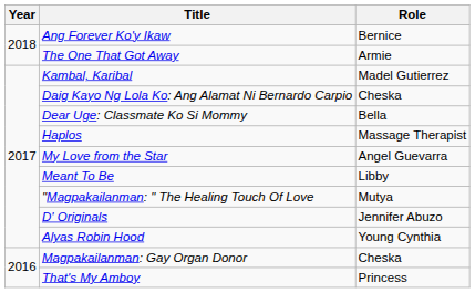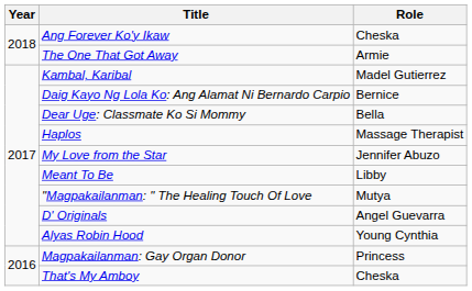Ang Forever Ko'y Ikaw | Role: Bernice -> Cheska
Daig Kayo Ng Lola Ko: Ang Alamat Ni Bernardo Carpio | Role: Cheska -> Bernice
My Love from the Star | Role: Angel Guevarra -> Jennifer Abuzo
D' Originals | Role: Jennifer Abuzo -> Angel Guevarra
Magpakailanman: Gay Organ Donor | Role: Cheska -> Princess
That's My Amboy | Role: Princess -> Cheska
